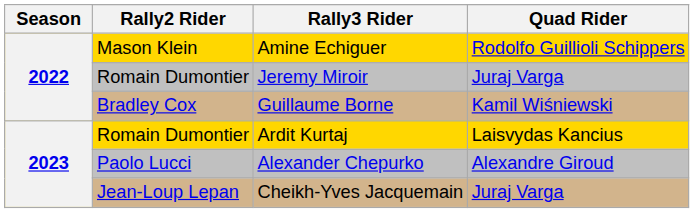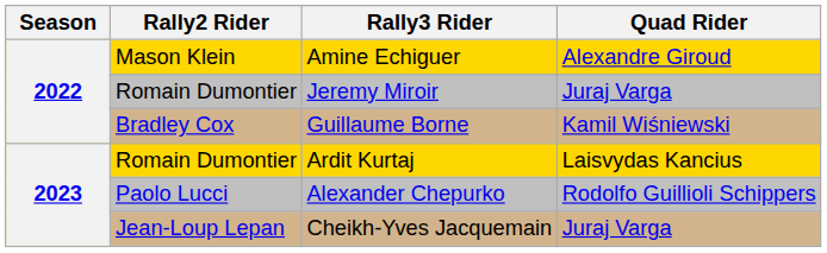Amine Echiguer | Quad Rider: Rodolfo Guillioli Schippers -> Alexandre Giroud
Alexander Chepurko | Quad Rider: Alexandre Giroud -> Rodolfo Guillioli Schippers
